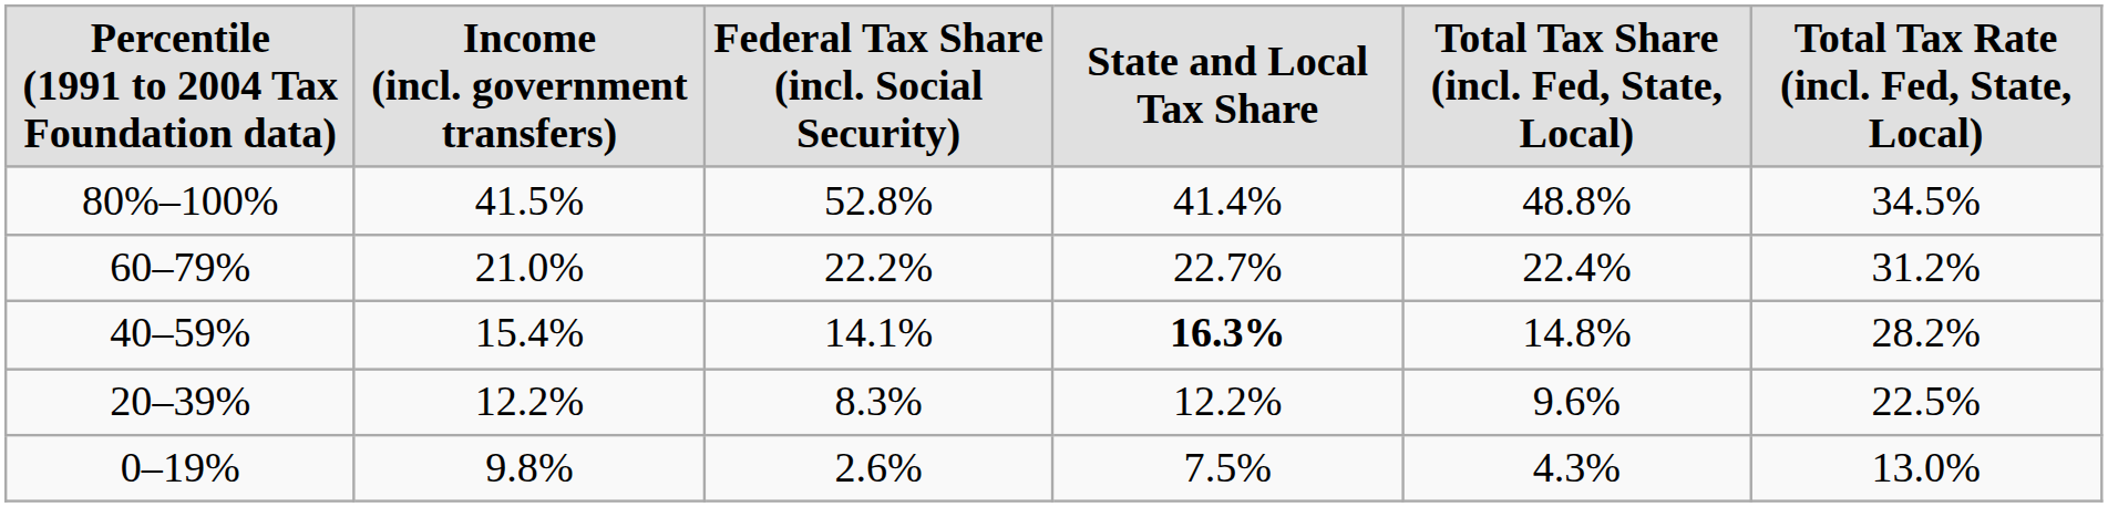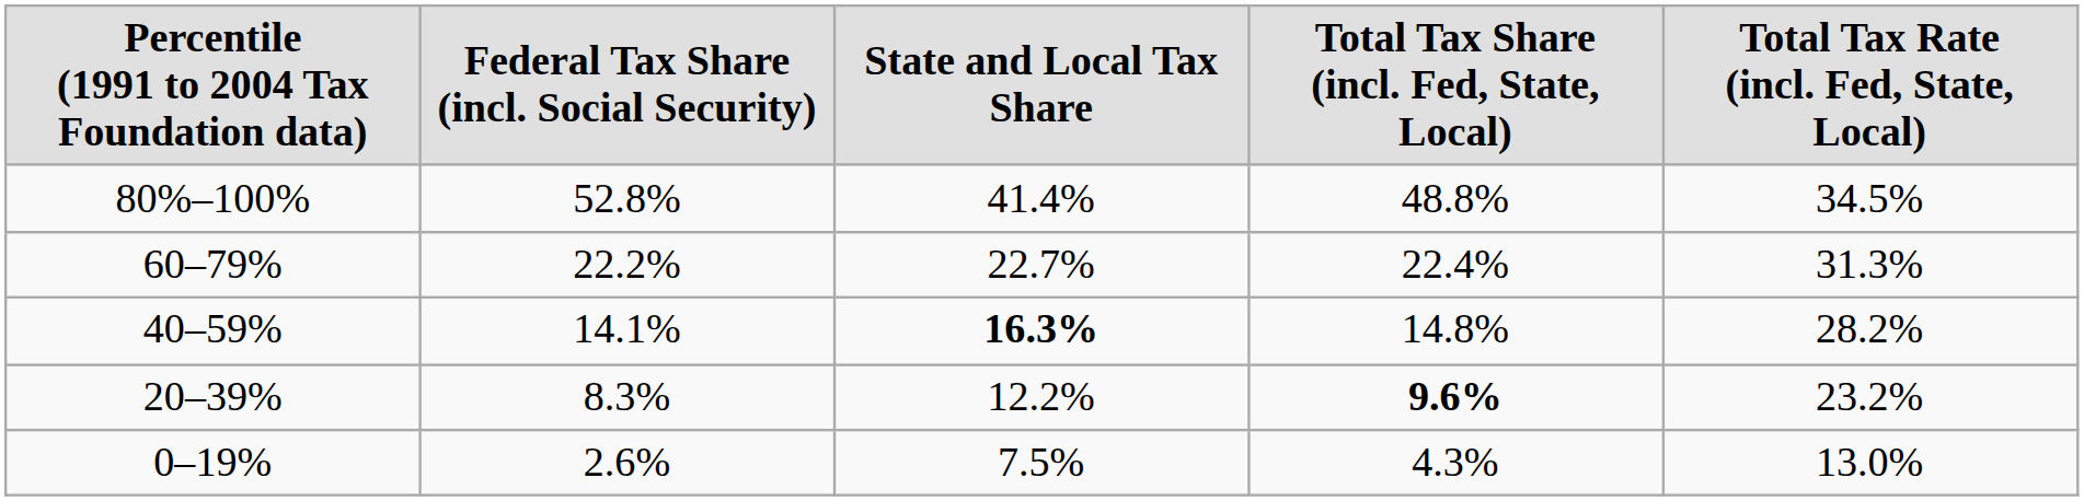- column: Income (incl. government transfers) | 41.5% | 21.0% | 15.4% | 12.2% | 9.8%
60–79% | Total Tax Rate (incl. Fed, State, Local): 31.2% -> 31.3%
20–39% | Total Tax Share (incl. Fed, State, Local): normal -> bold
20–39% | Total Tax Rate (incl. Fed, State, Local): 22.5% -> 23.2%
